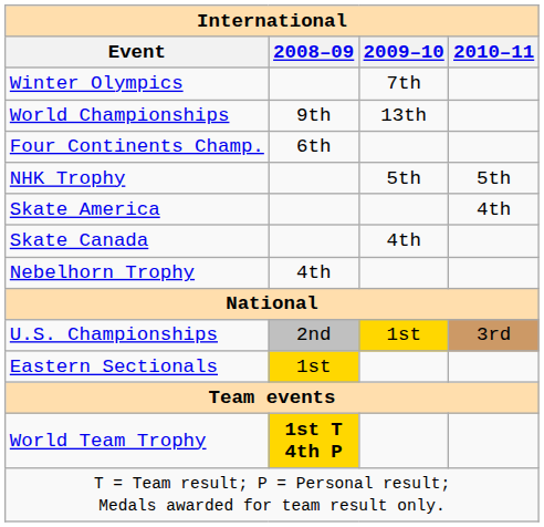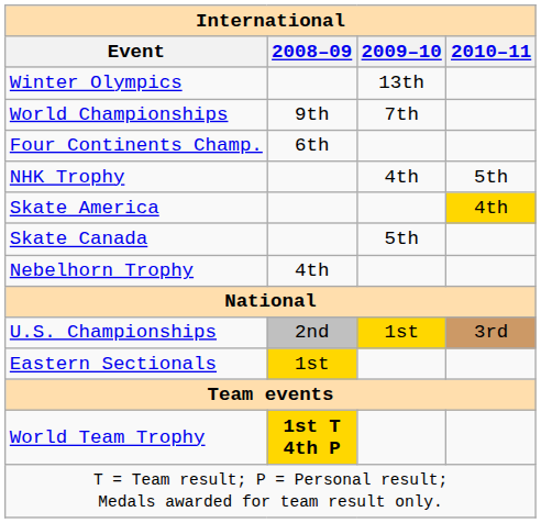Winter Olympics | 2009–10: 7th -> 13th
World Championships | 2009–10: 13th -> 7th
NHK Trophy | 2009–10: 5th -> 4th
Skate America | 2010–11: no background -> gold background
Skate Canada | 2009–10: 4th -> 5th
